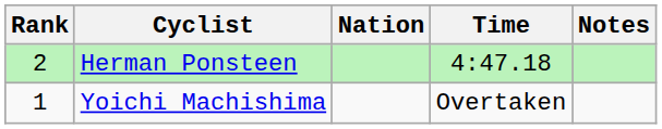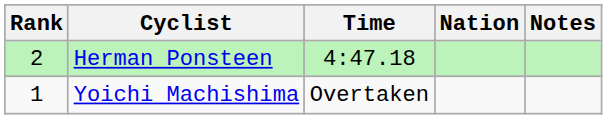columns swapped: Nation <-> Time
